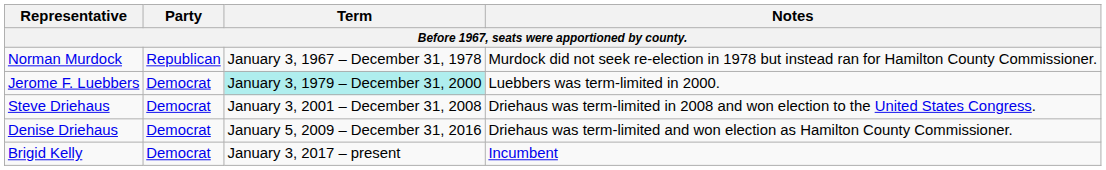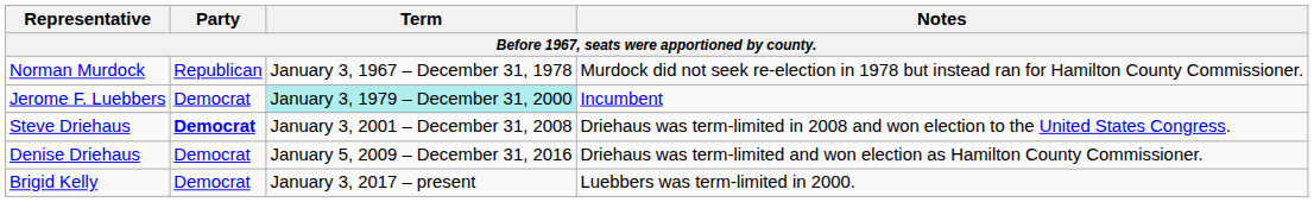Jerome F. Luebbers | Notes: Luebbers was term-limited in 2000. -> Incumbent
Steve Driehaus | Party: normal -> bold
Brigid Kelly | Notes: Incumbent -> Luebbers was term-limited in 2000.
